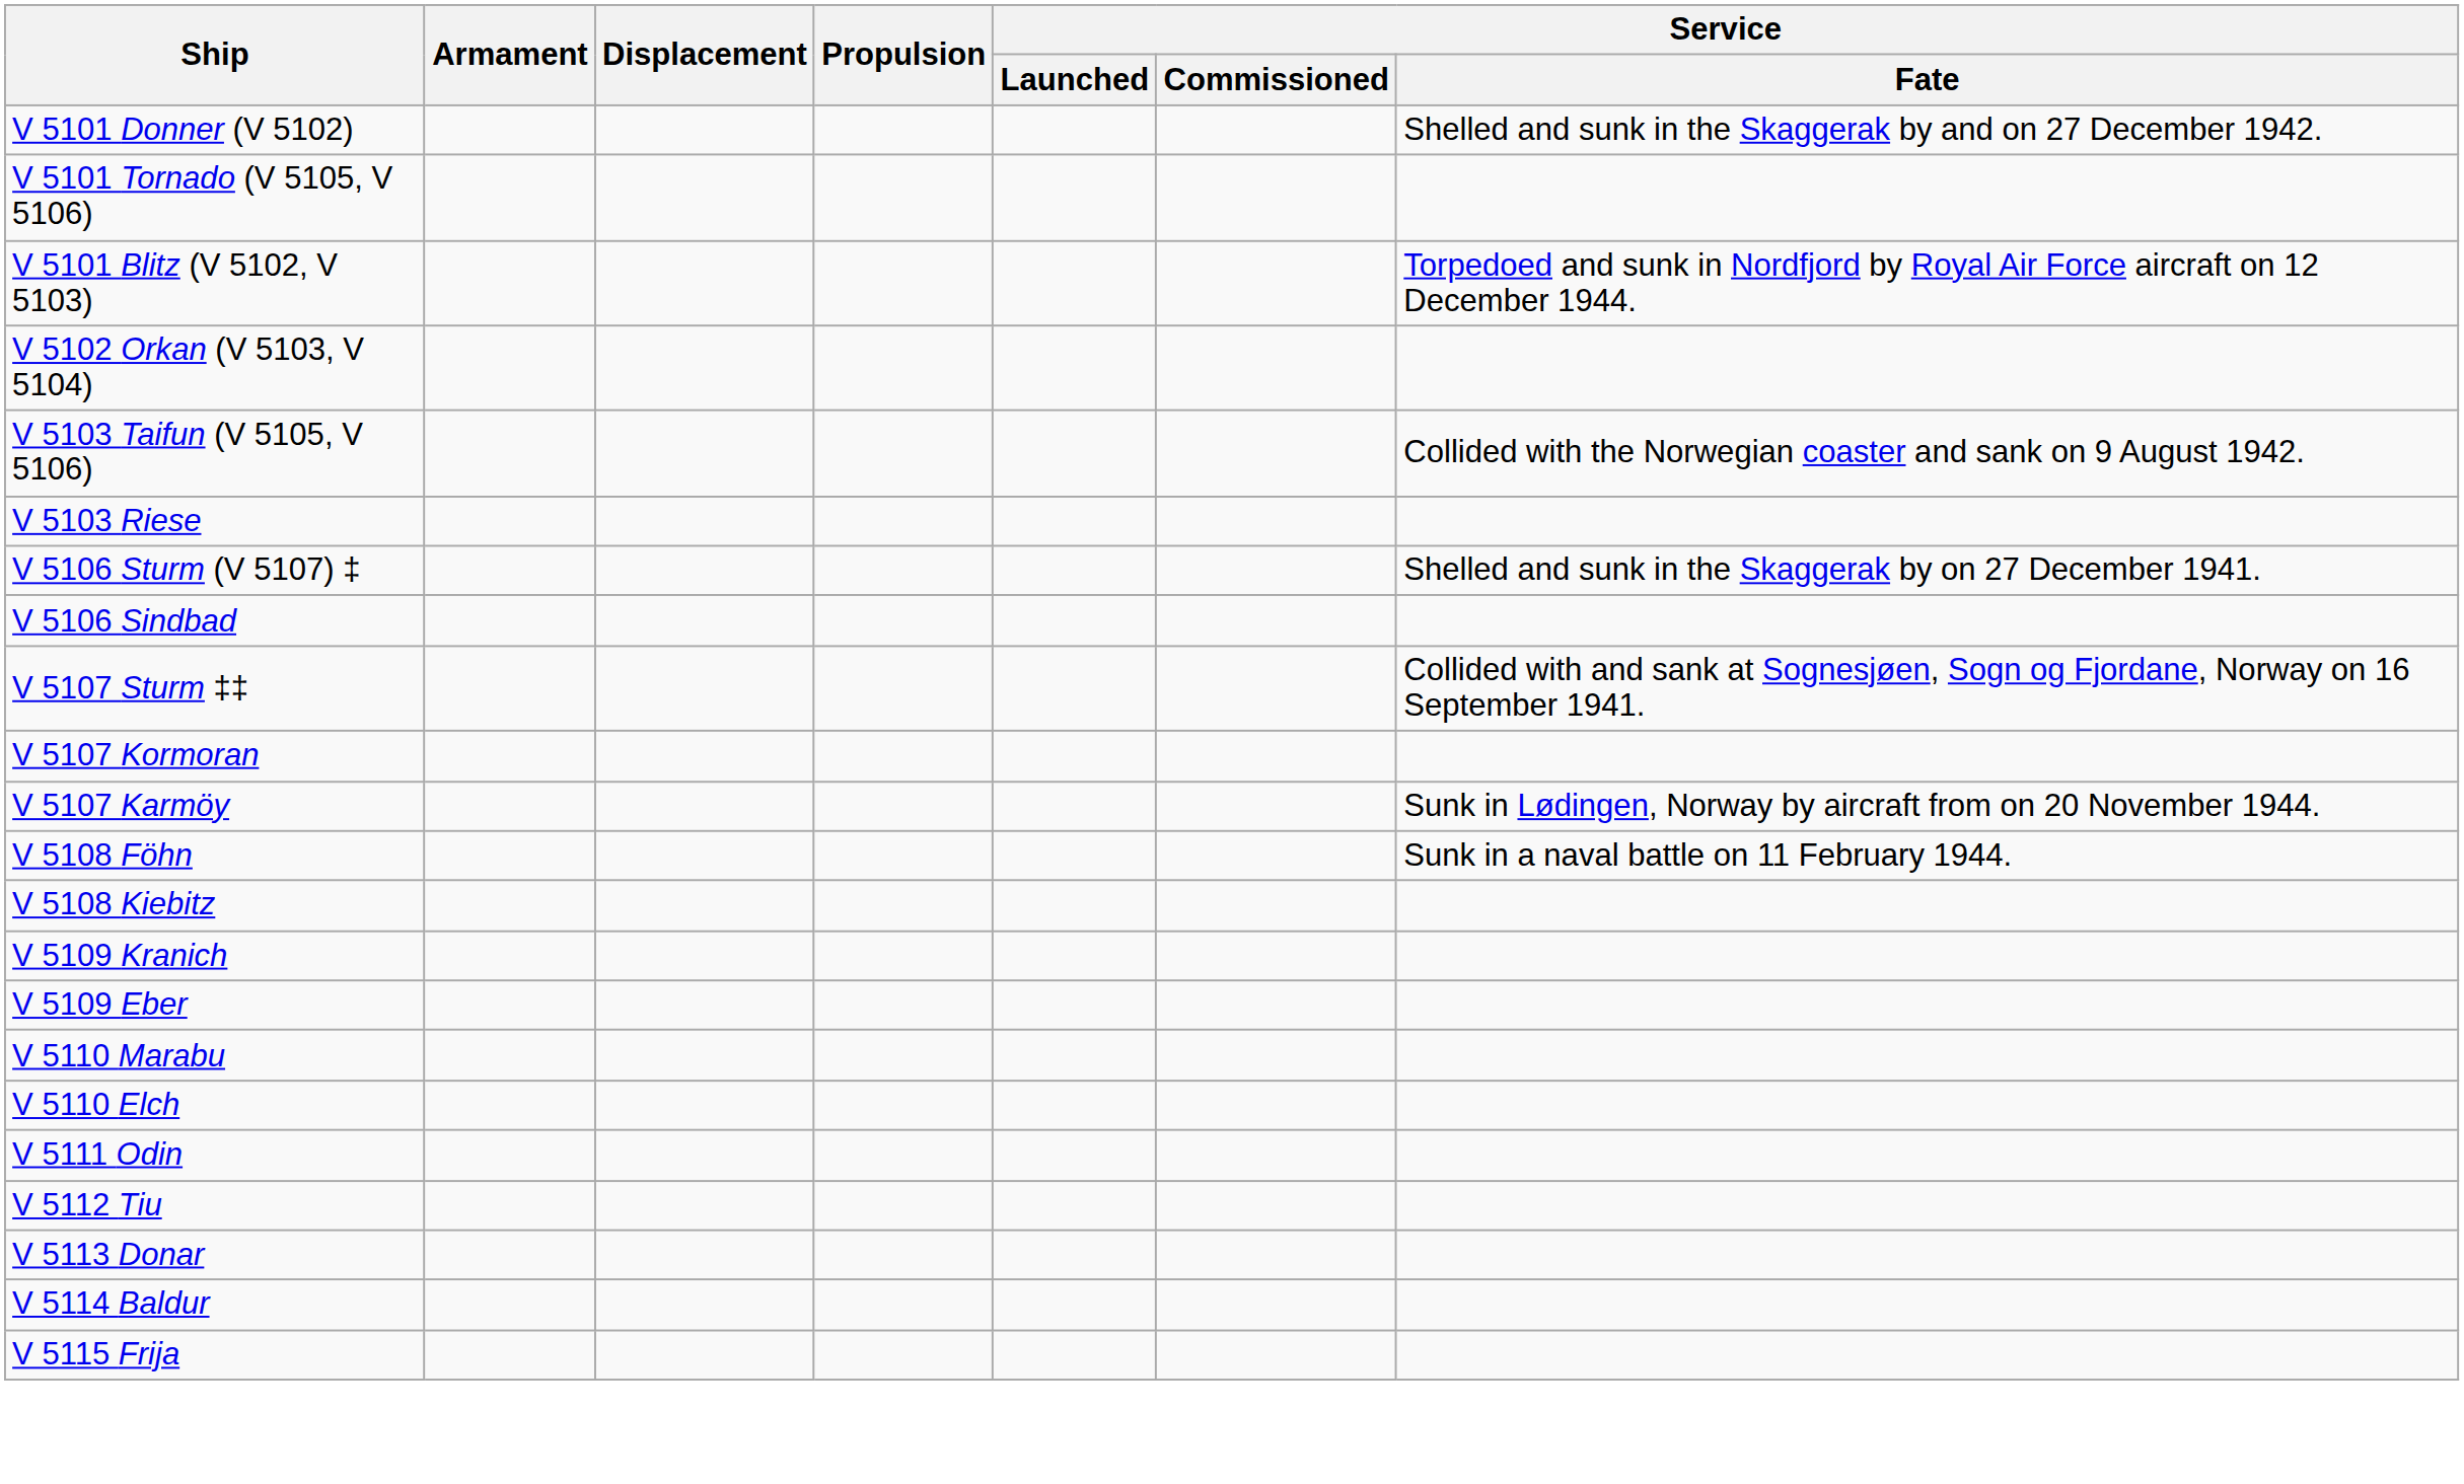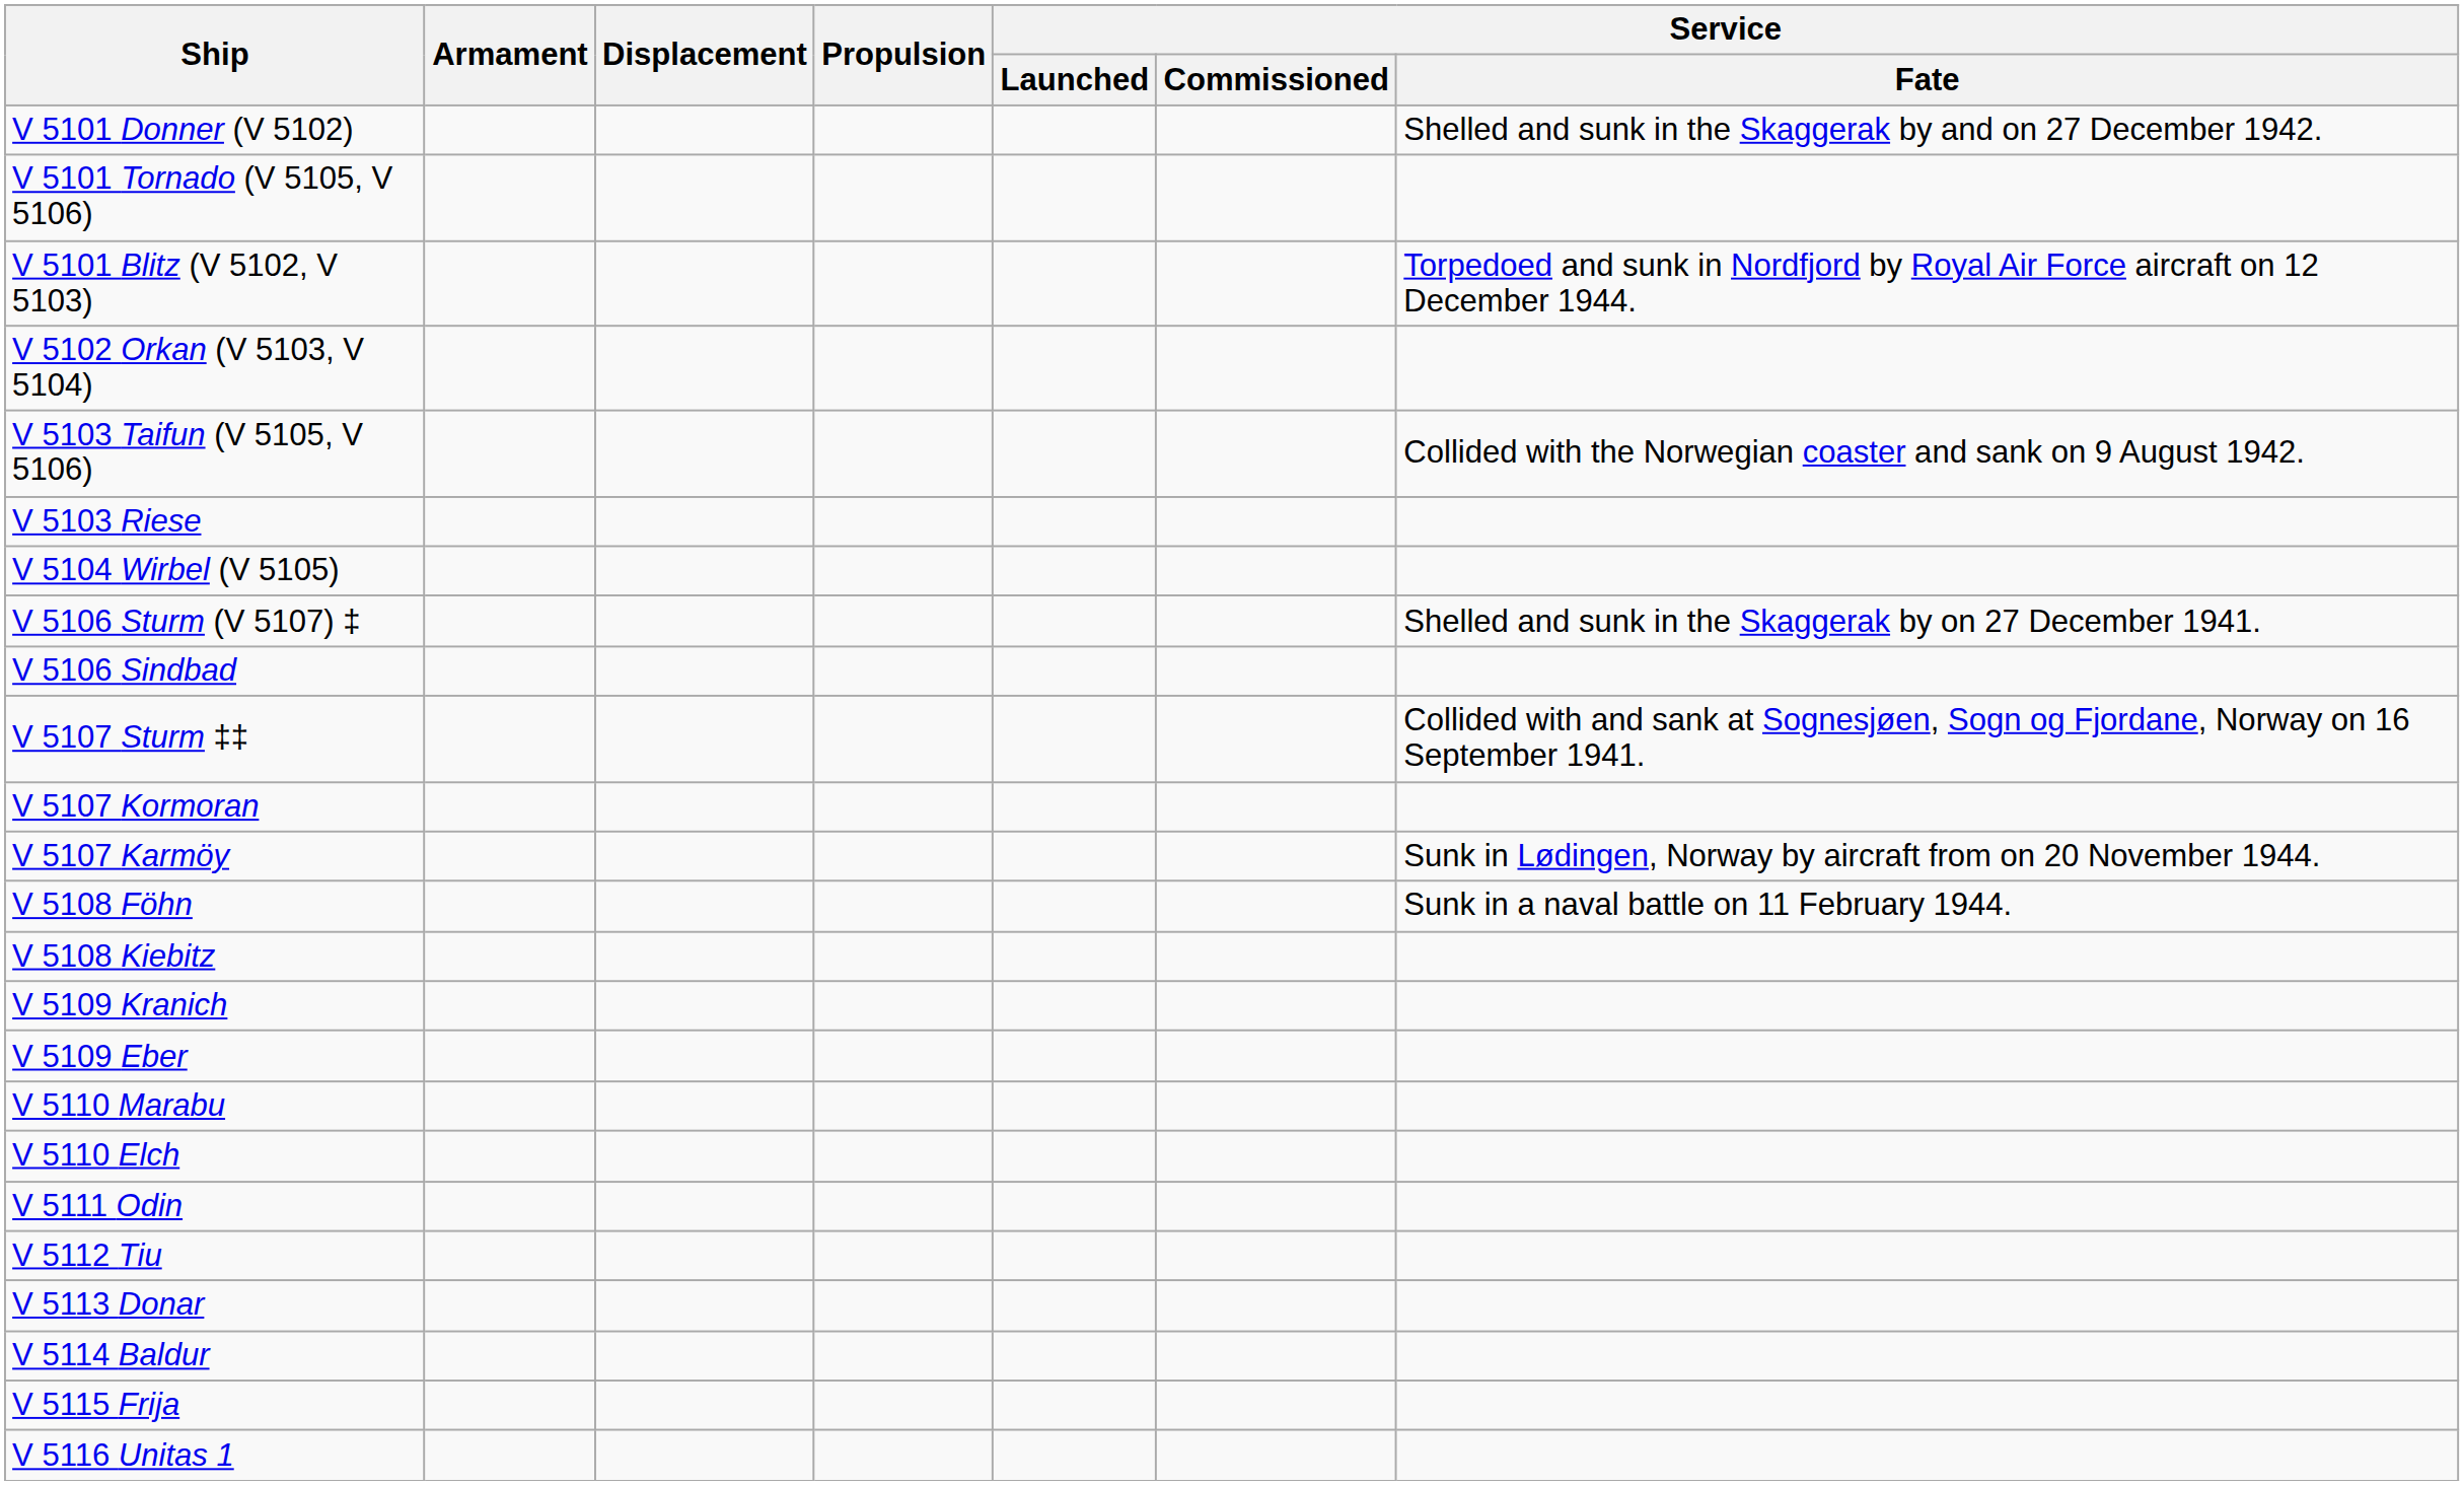+ row: V 5104 Wirbel (V 5105)
+ row: V 5116 Unitas 1
